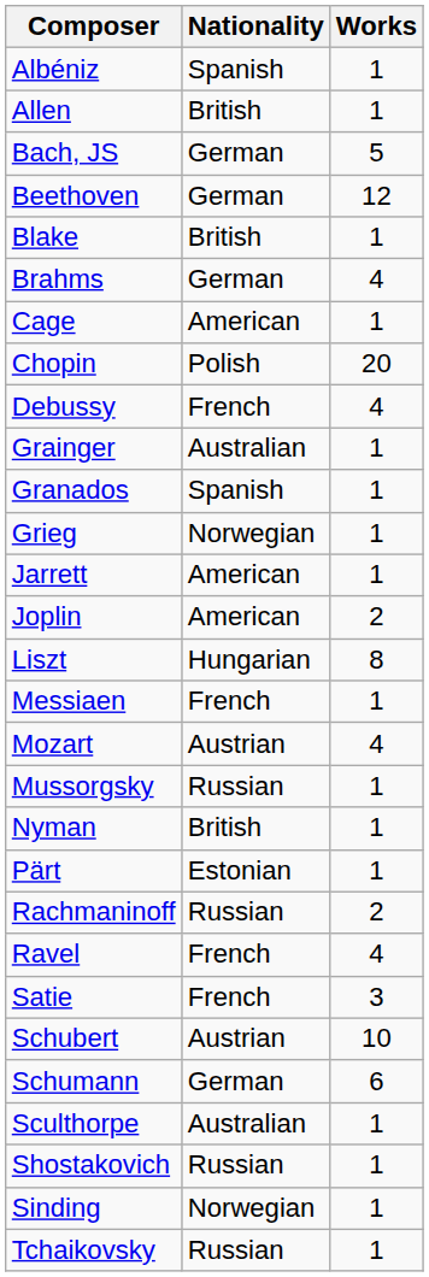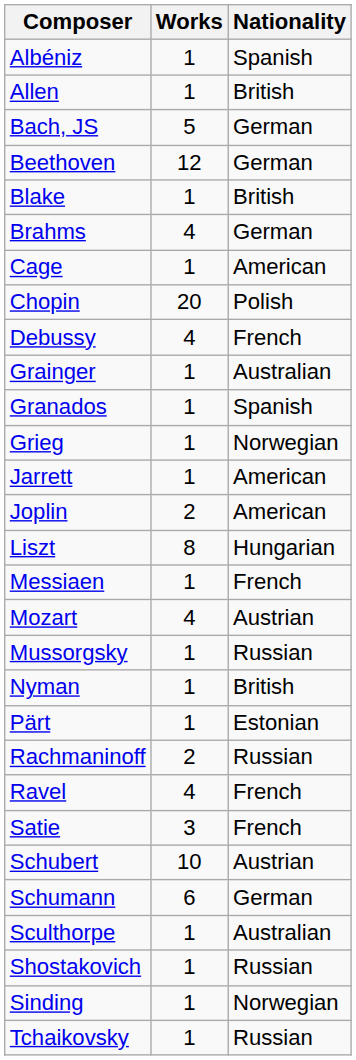columns swapped: Nationality <-> Works
